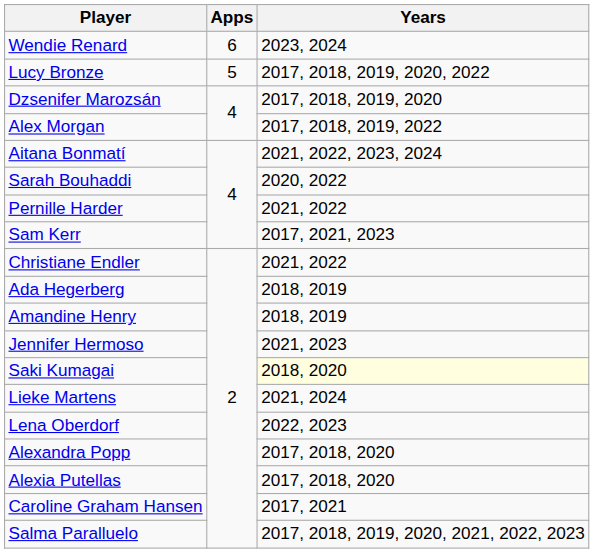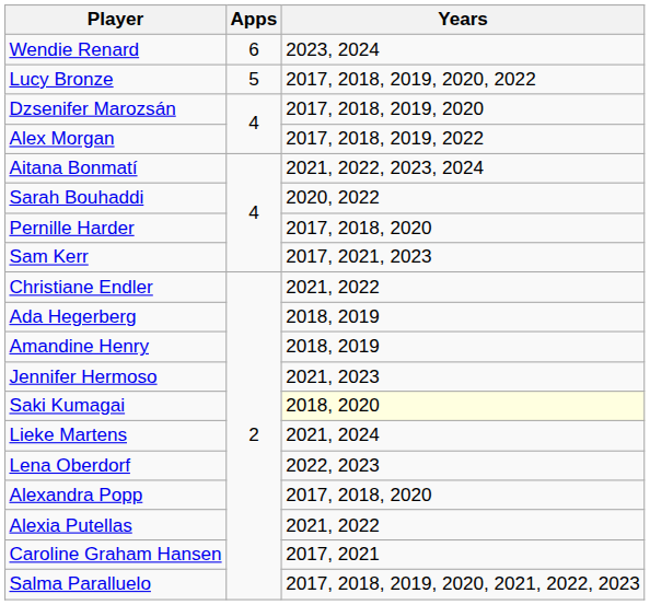Pernille Harder | Years: 2021, 2022 -> 2017, 2018, 2020
Alexia Putellas | Years: 2017, 2018, 2020 -> 2021, 2022
